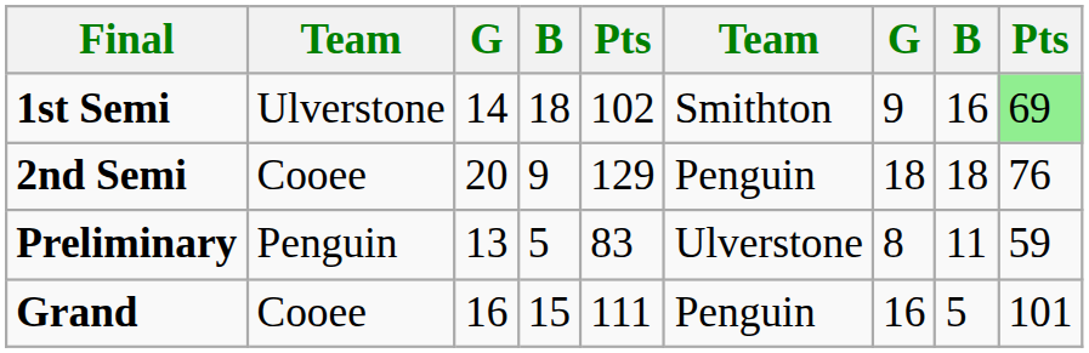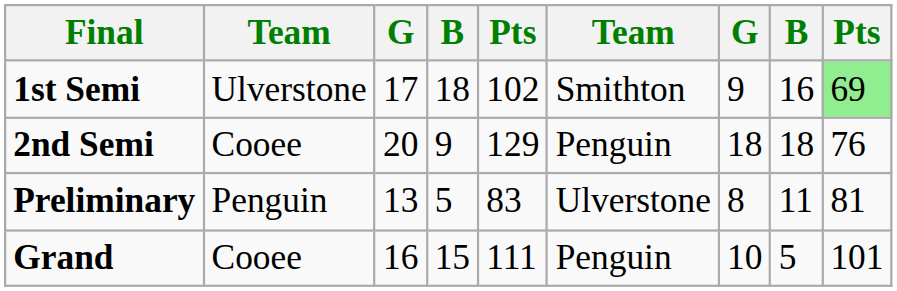1st Semi | column 3: 14 -> 17
Preliminary | column 9: 59 -> 81
Grand | column 7: 16 -> 10
